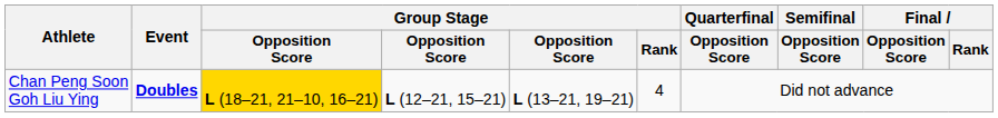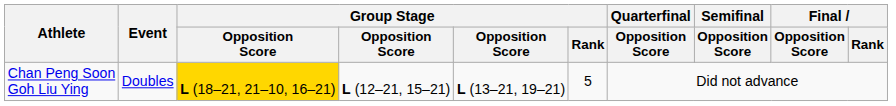Chan Peng Soon Goh Liu Ying | Event: bold -> normal
Chan Peng Soon Goh Liu Ying | Group Stage / Rank: 4 -> 5
